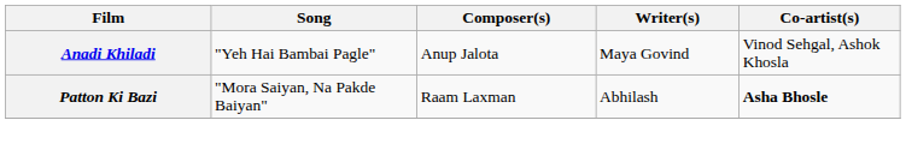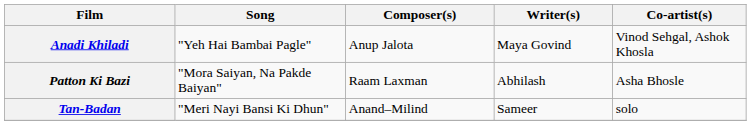Patton Ki Bazi | Co-artist(s): bold -> normal
+ row: Tan-Badan | "Meri Nayi Bansi Ki Dhun" | Anand–Milind | Sameer | solo
